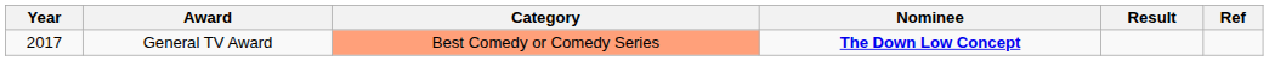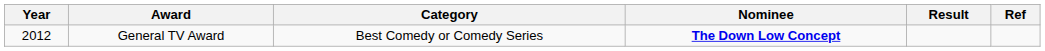General TV Award | Year: 2017 -> 2012
General TV Award | Category: lightsalmon background -> no background
